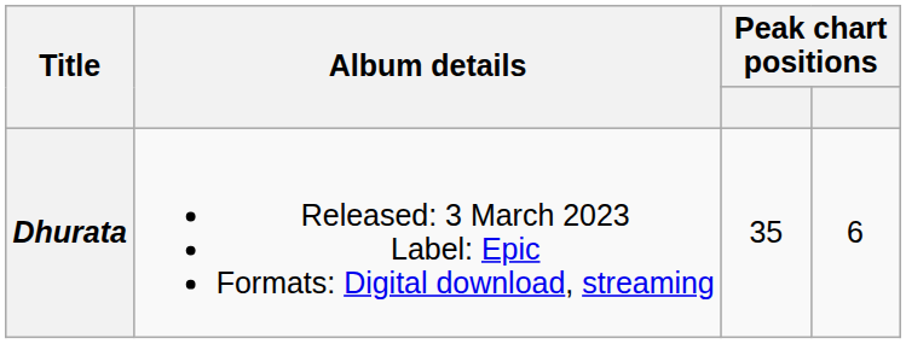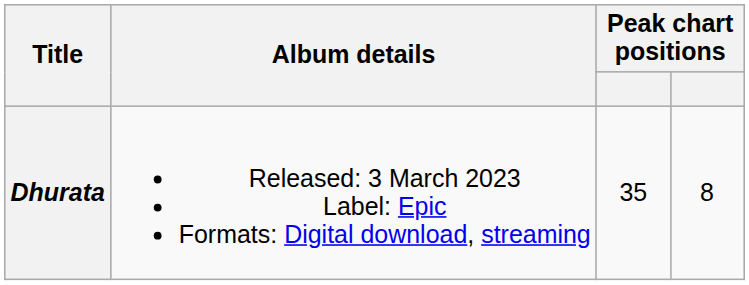Dhurata | column 4: 6 -> 8
